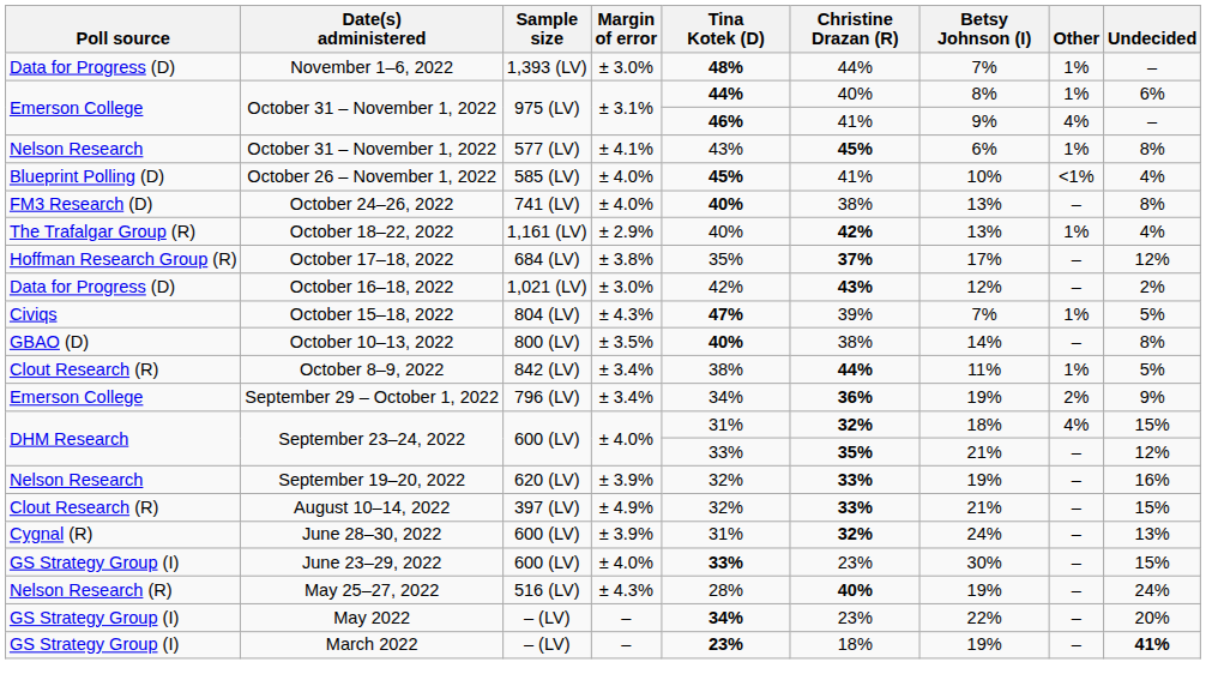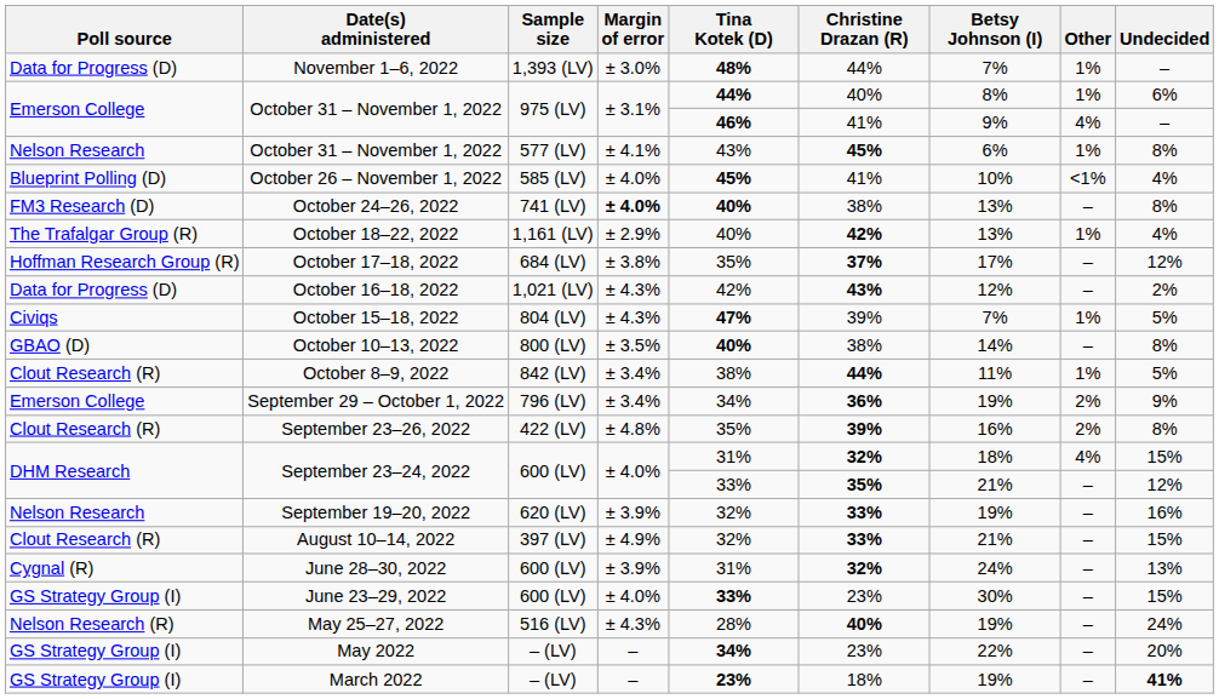October 24–26, 2022 | Margin of error: normal -> bold
October 16–18, 2022 | Margin of error: ± 3.0% -> ± 4.3%
+ row: Clout Research (R) | September 23–26, 2022 | 422 (LV) | ± 4.8% | 35% | 39% | 16% | 2% | 8%
